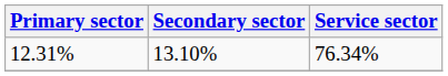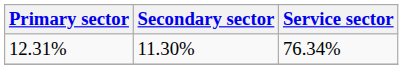12.31% | Secondary sector: 13.10% -> 11.30%
